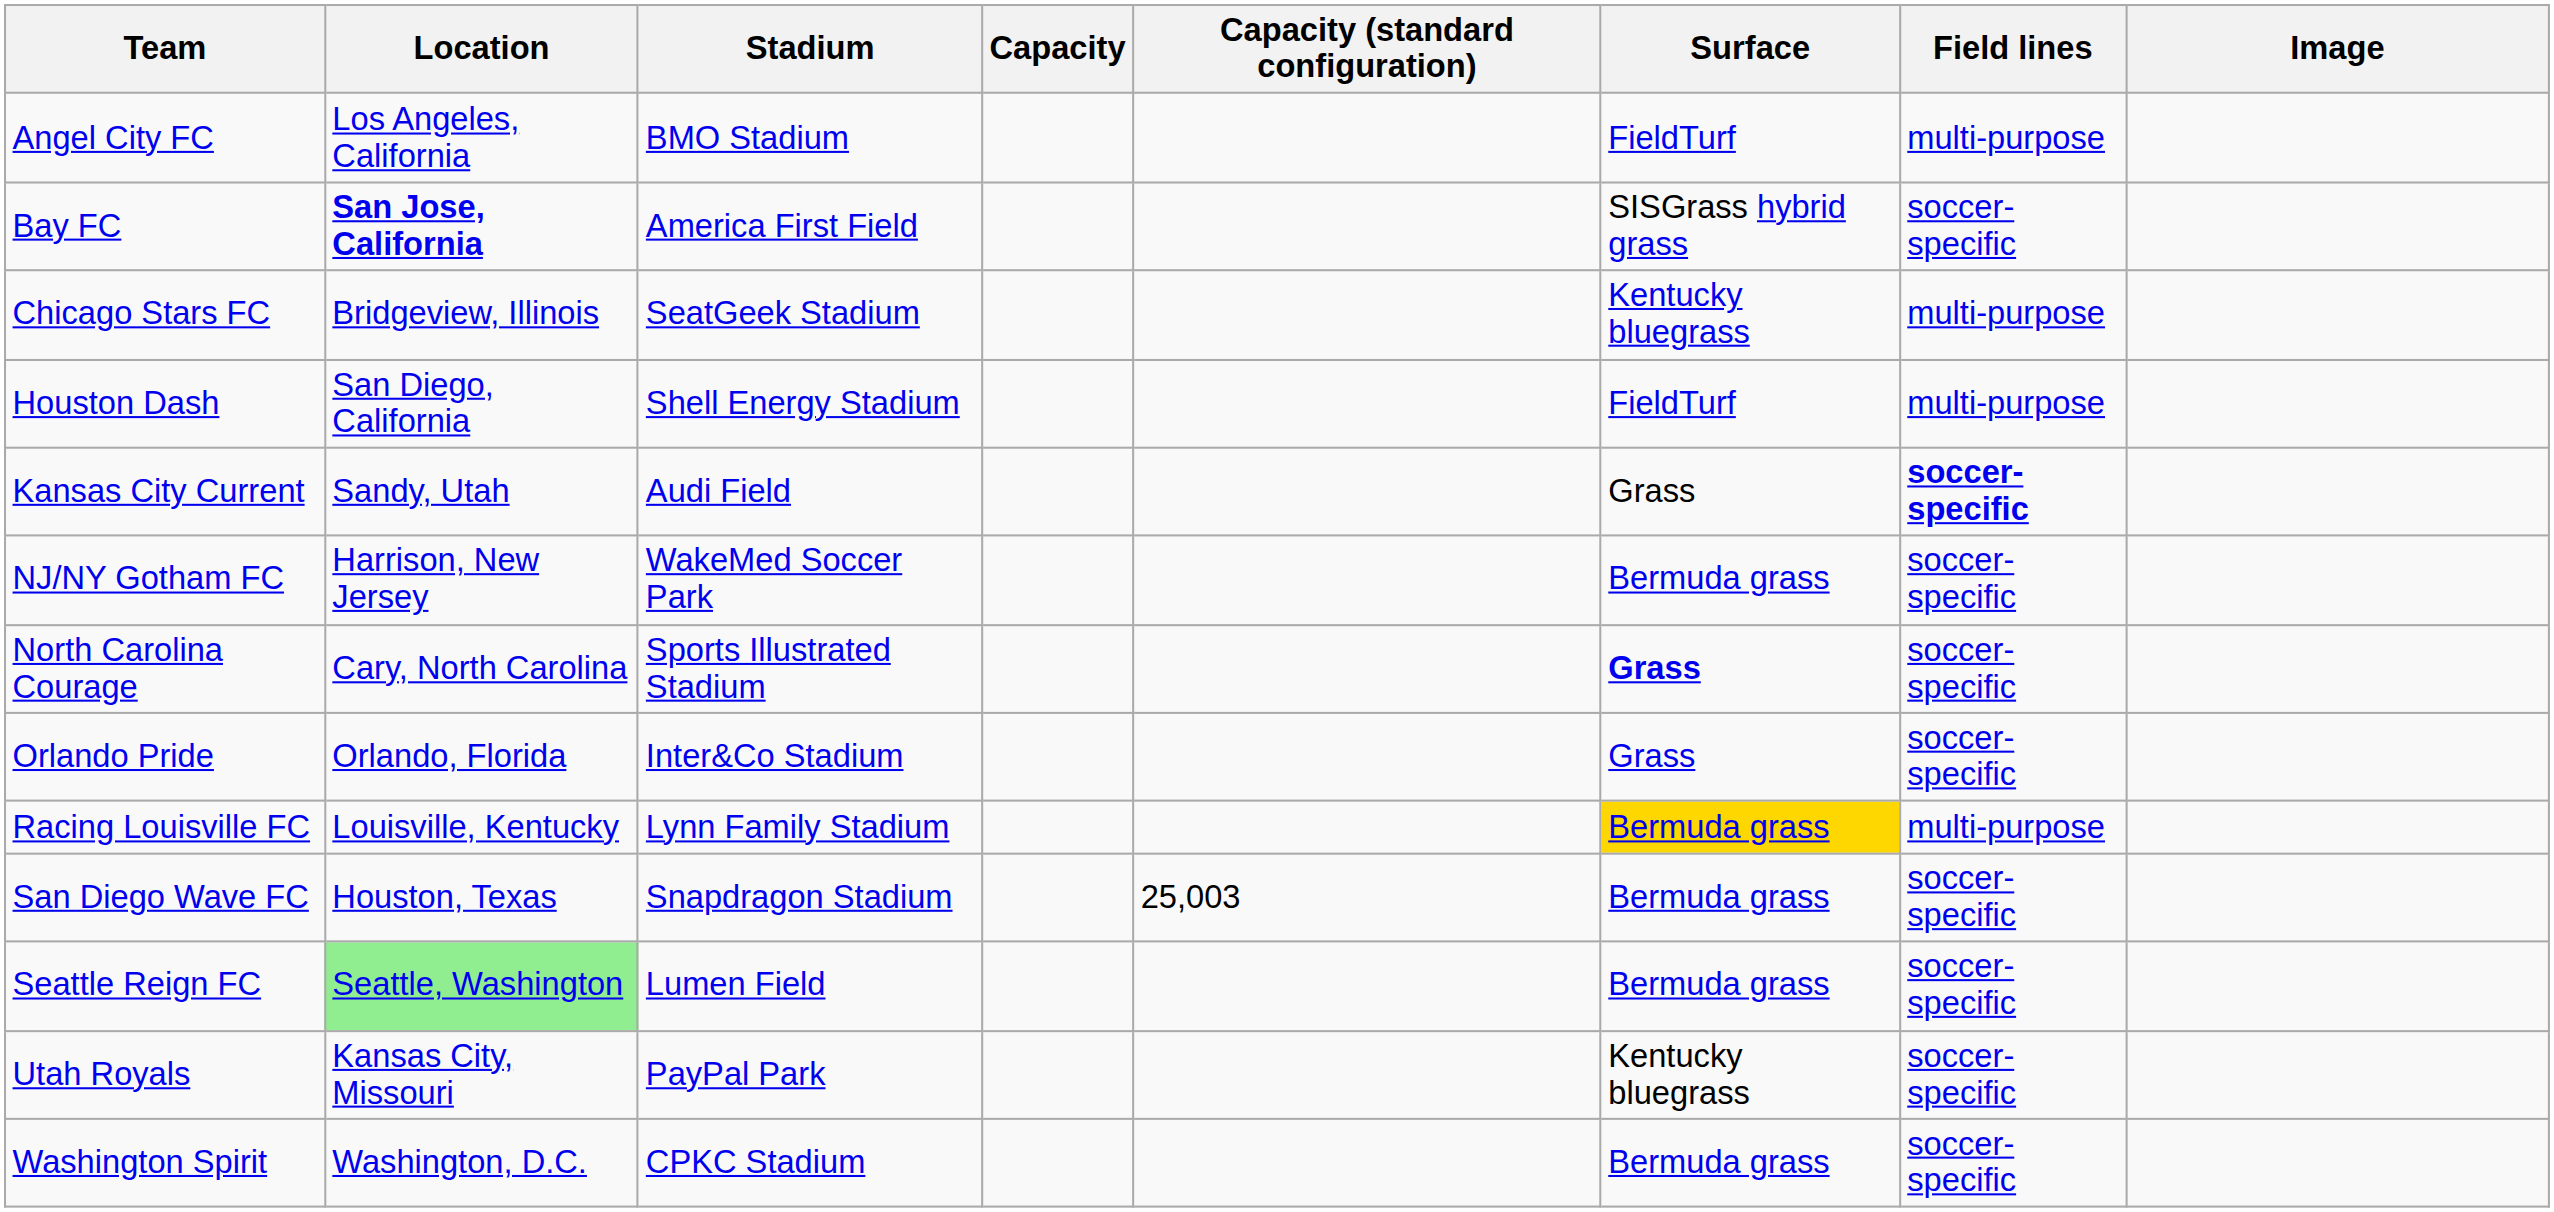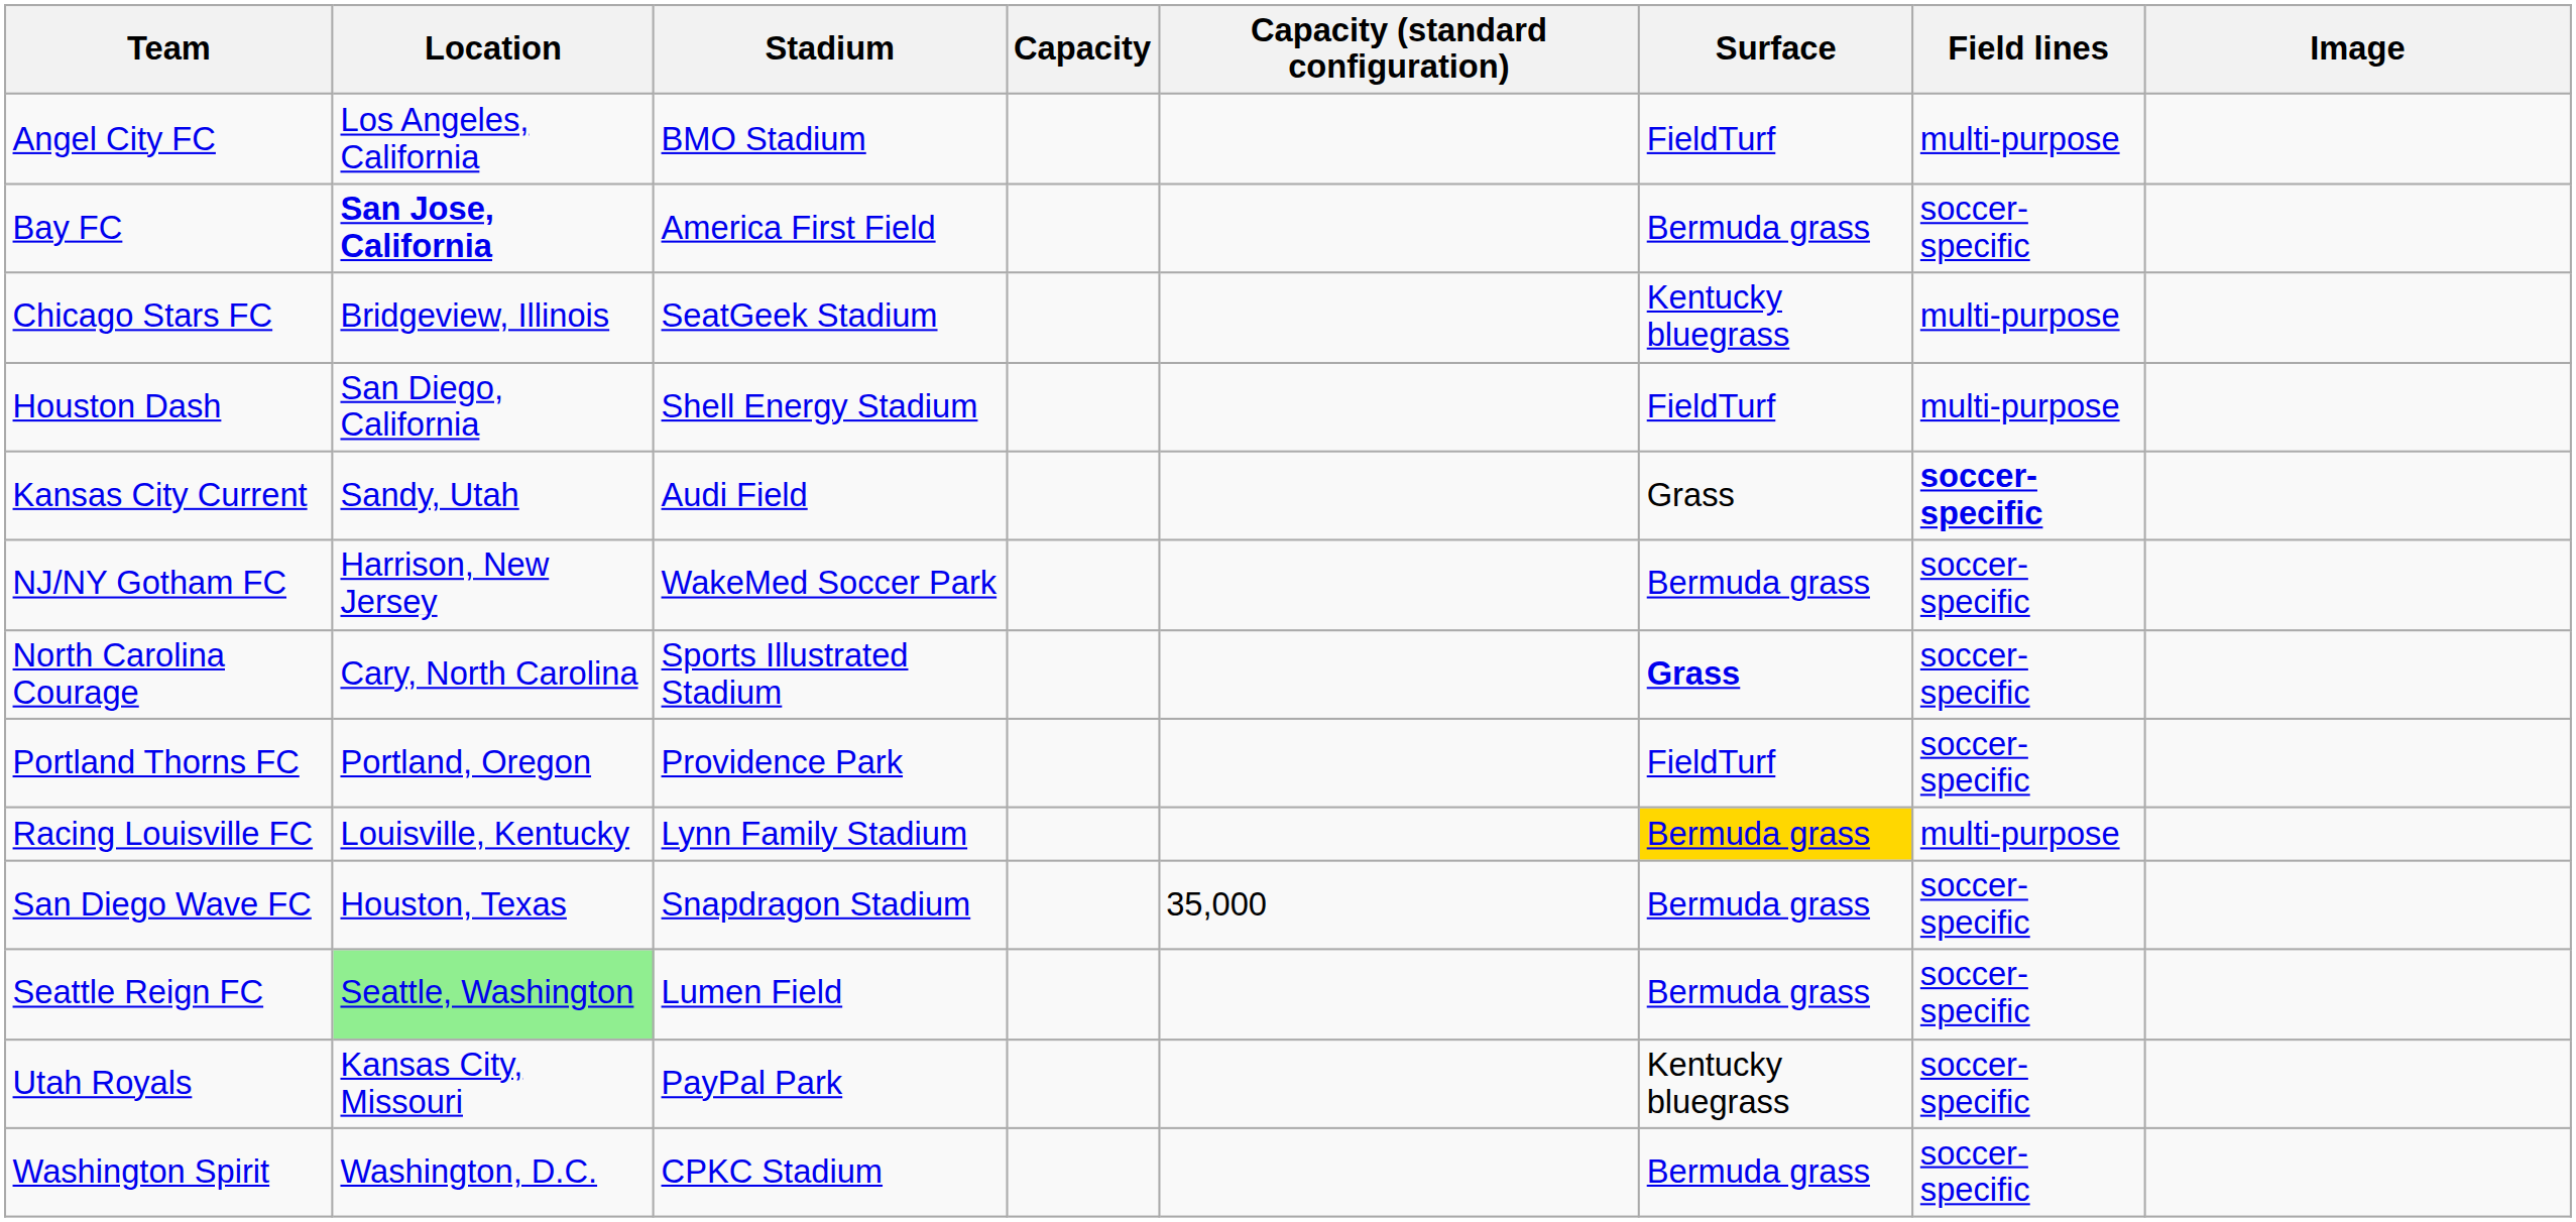Bay FC | Surface: SISGrass hybrid grass -> Bermuda grass
- row: Orlando Pride | Orlando, Florida | Inter&Co Stadium | Grass | soccer-specific
+ row: Portland Thorns FC | Portland, Oregon | Providence Park | FieldTurf | soccer-specific
San Diego Wave FC | Capacity (standard configuration): 25,003 -> 35,000
